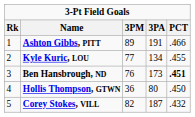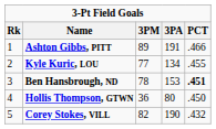Ben Hansbrough, ND | 3PM: 76 -> 78
Ben Hansbrough, ND | 3PA: 173 -> 153
Corey Stokes, VILL | 3PA: 187 -> 190
